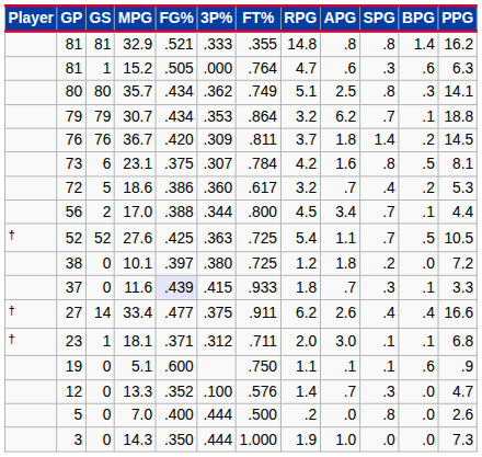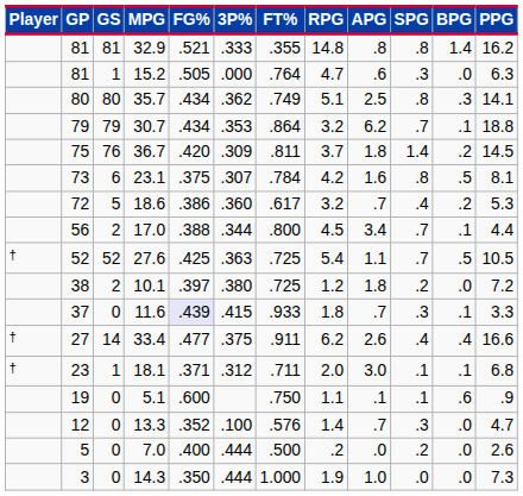15.2 | BPG: .6 -> .0
36.7 | GP: 76 -> 75
10.1 | GS: 0 -> 2
7.0 | SPG: .8 -> .2
